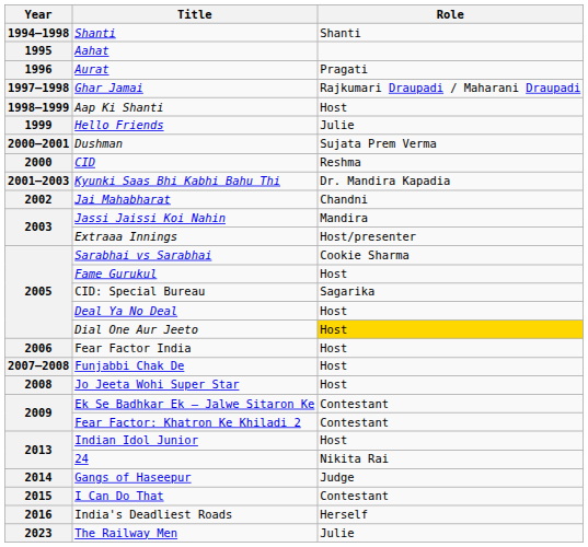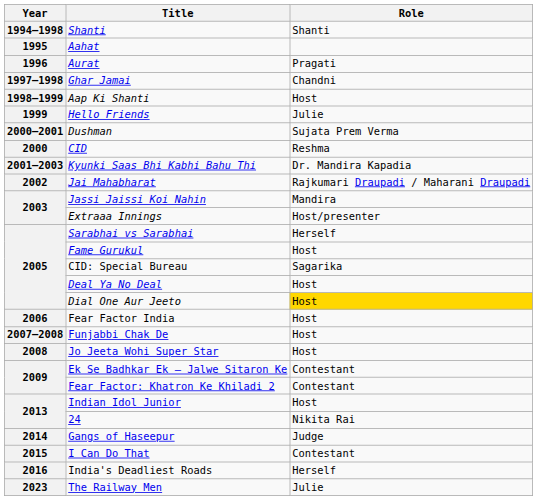Ghar Jamai | Role: Rajkumari Draupadi / Maharani Draupadi -> Chandni
Jai Mahabharat | Role: Chandni -> Rajkumari Draupadi / Maharani Draupadi
Sarabhai vs Sarabhai | Role: Cookie Sharma -> Herself
